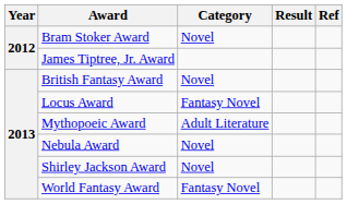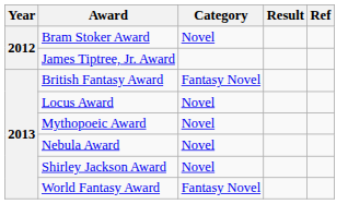British Fantasy Award | Category: Novel -> Fantasy Novel
Locus Award | Category: Fantasy Novel -> Novel
Mythopoeic Award | Category: Adult Literature -> Novel
